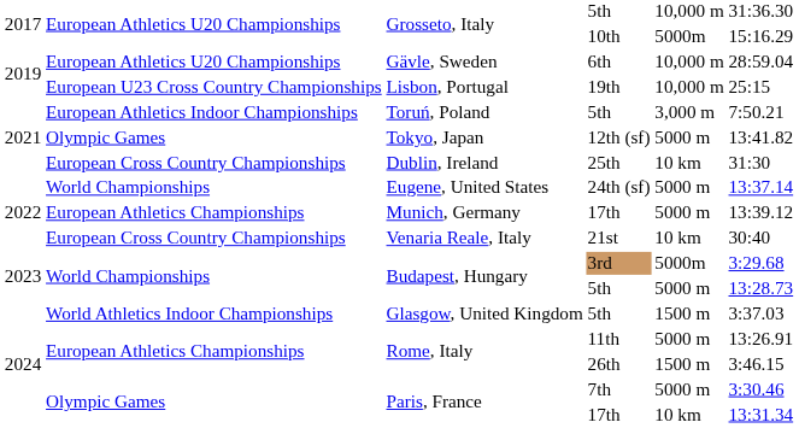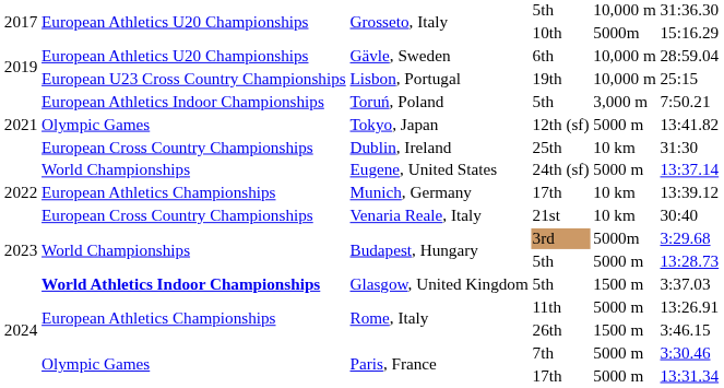Munich, Germany | column 5: 5000 m -> 10 km
Glasgow, United Kingdom | column 2: normal -> bold
Paris, France / 17th | column 5: 10 km -> 5000 m
